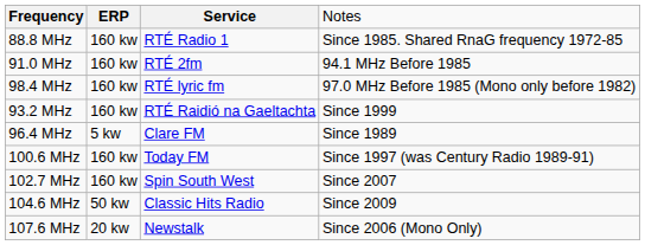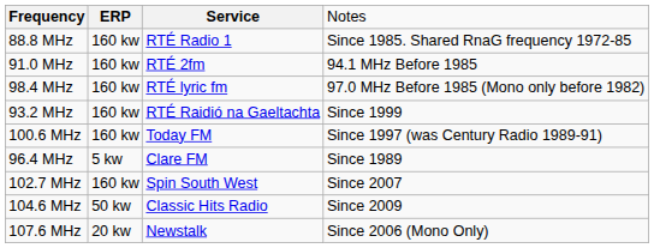rows swapped: 96.4 MHz <-> 100.6 MHz
